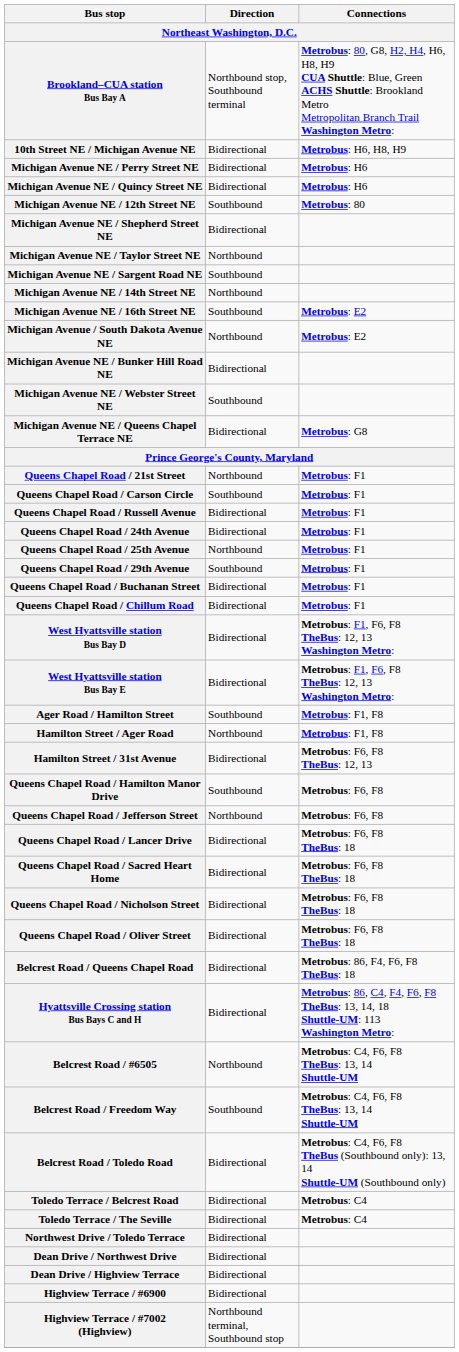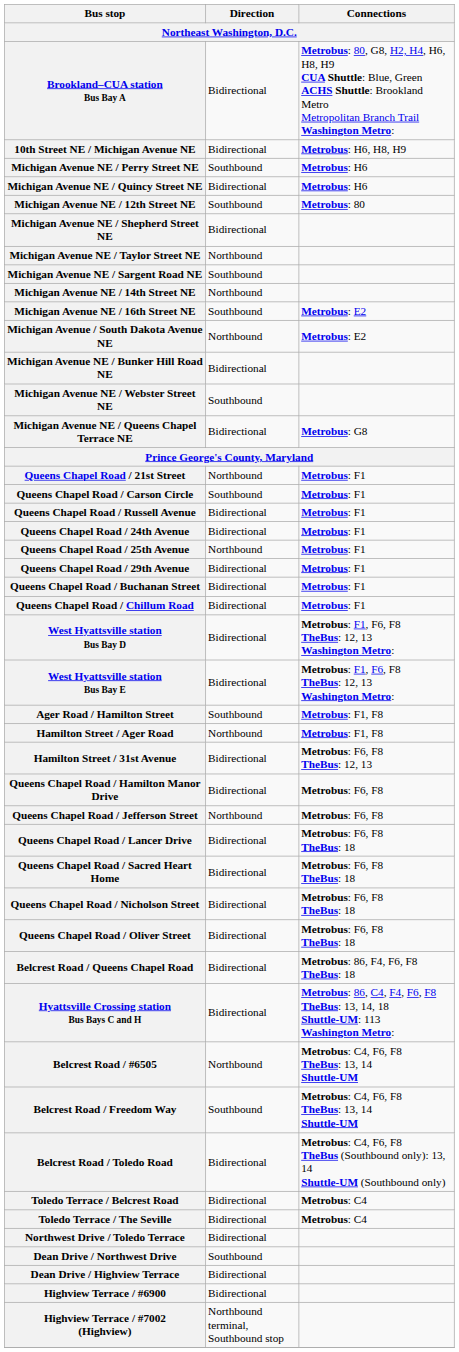Brookland–CUA station Bus Bay A | Direction: Northbound stop, Southbound terminal -> Bidirectional
Michigan Avenue NE / Perry Street NE | Direction: Bidirectional -> Southbound
Queens Chapel Road / 29th Avenue | Direction: Southbound -> Bidirectional
Queens Chapel Road / Hamilton Manor Drive | Direction: Southbound -> Bidirectional
Dean Drive / Northwest Drive | Direction: Bidirectional -> Southbound
